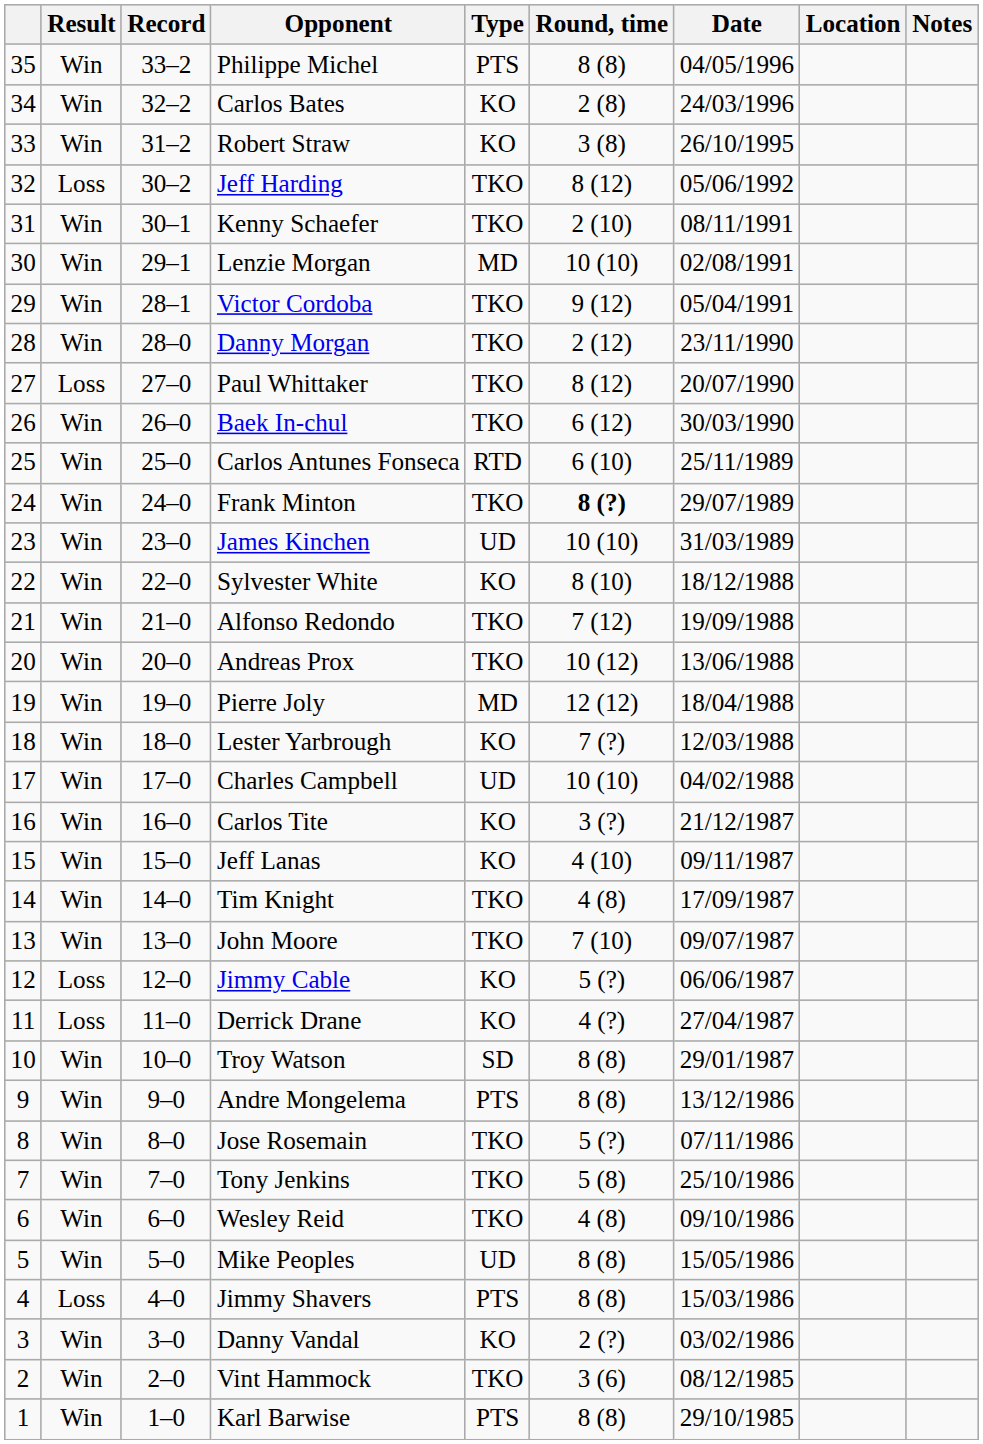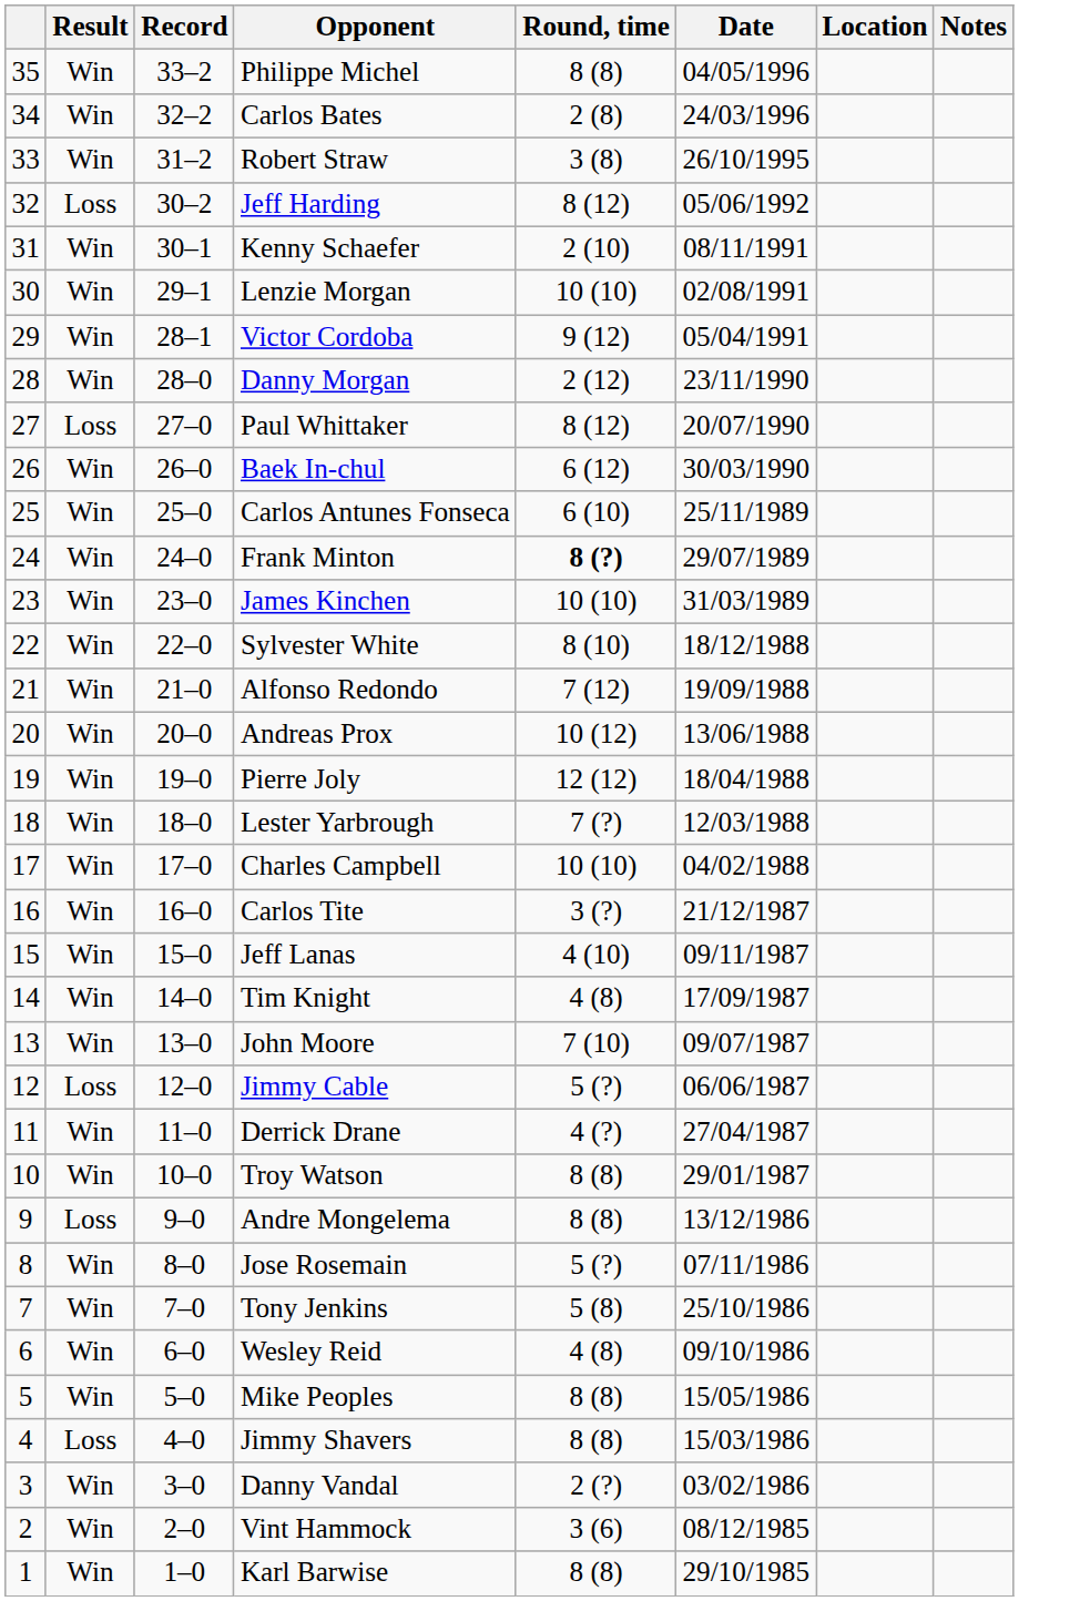- column: Type | PTS | KO | KO | TKO | TKO | MD | TKO | TKO | TKO | TKO | RTD | TKO | UD | KO | TKO | TKO | MD | KO | UD | KO | KO | TKO | TKO | KO | KO | SD | PTS | TKO | TKO | TKO | UD | PTS | KO | TKO | PTS
Derrick Drane | Result: Loss -> Win
Andre Mongelema | Result: Win -> Loss
